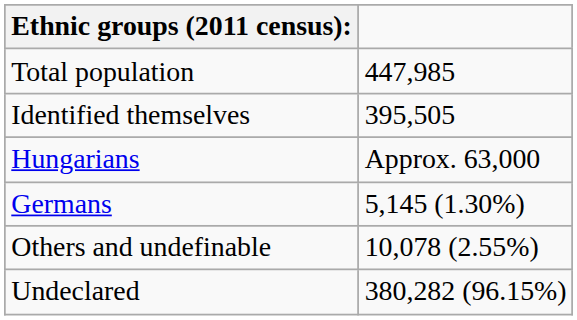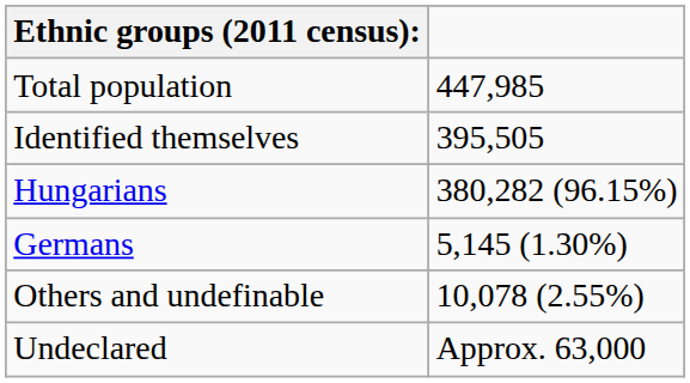Hungarians | column 2: Approx. 63,000 -> 380,282 (96.15%)
Undeclared | column 2: 380,282 (96.15%) -> Approx. 63,000
